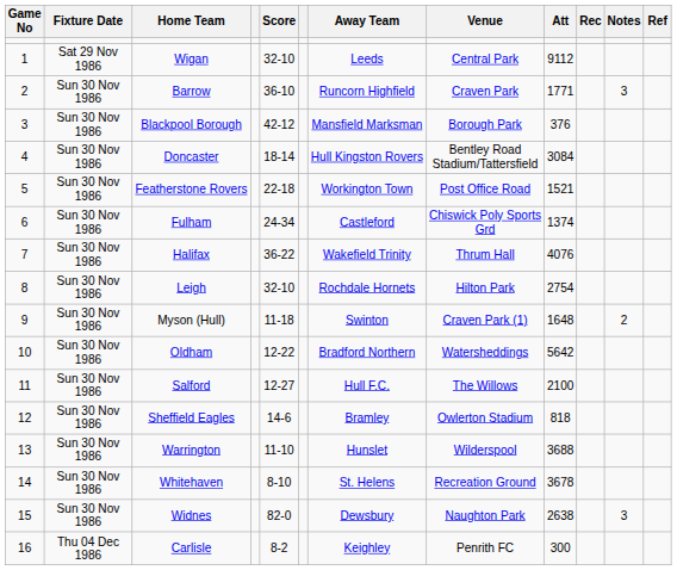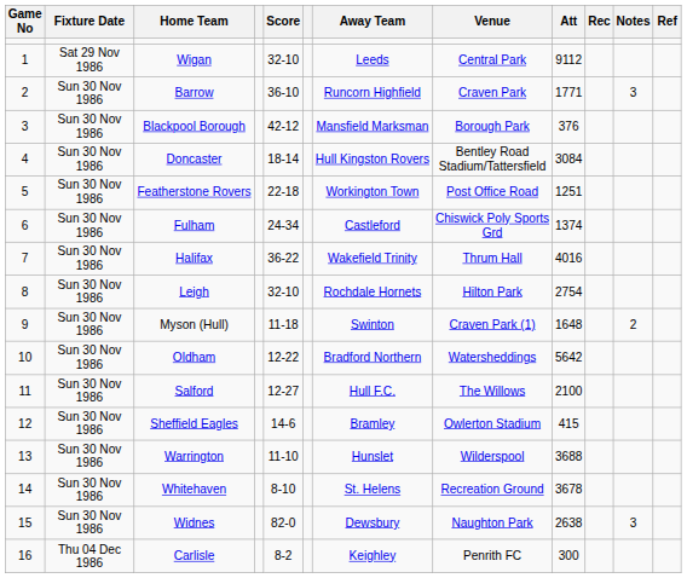Featherstone Rovers | Att: 1521 -> 1251
Halifax | Att: 4076 -> 4016
Sheffield Eagles | Att: 818 -> 415
